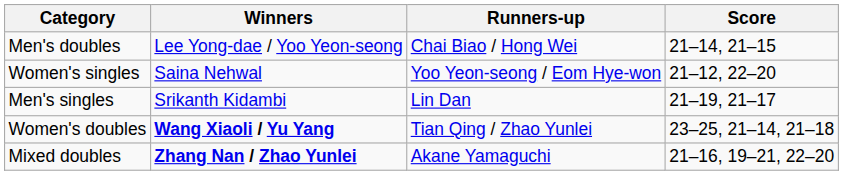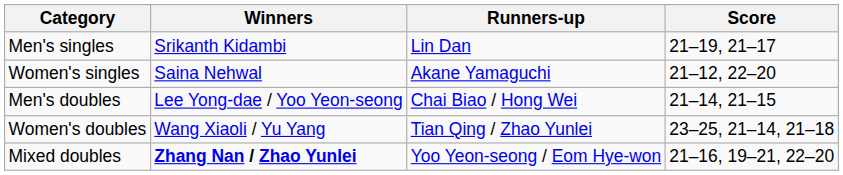rows swapped: Men's singles <-> Men's doubles
Women's singles | Runners-up: Yoo Yeon-seong / Eom Hye-won -> Akane Yamaguchi
Women's doubles | Winners: bold -> normal
Mixed doubles | Runners-up: Akane Yamaguchi -> Yoo Yeon-seong / Eom Hye-won
